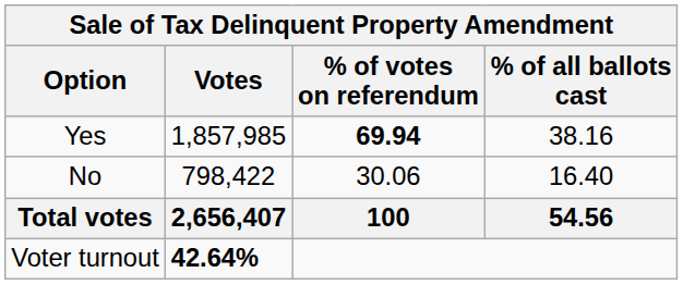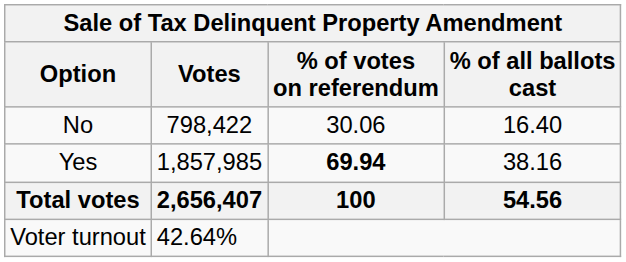rows swapped: Yes <-> No
Voter turnout | Votes: bold -> normal
